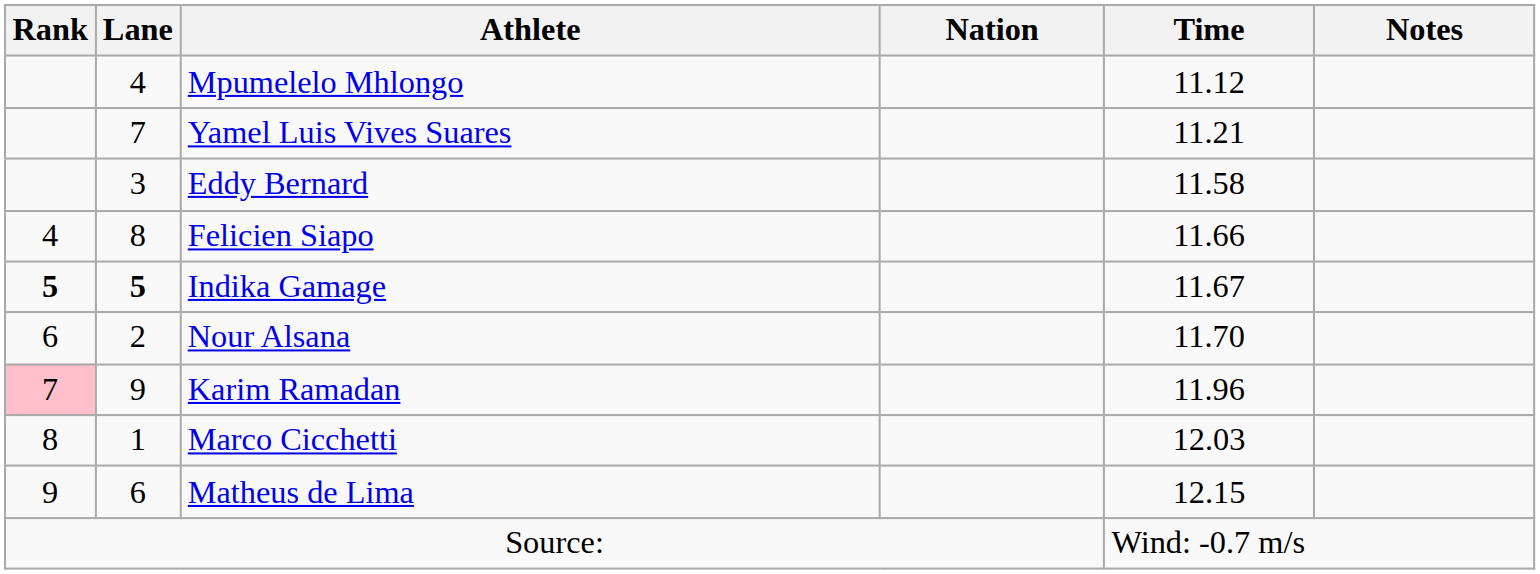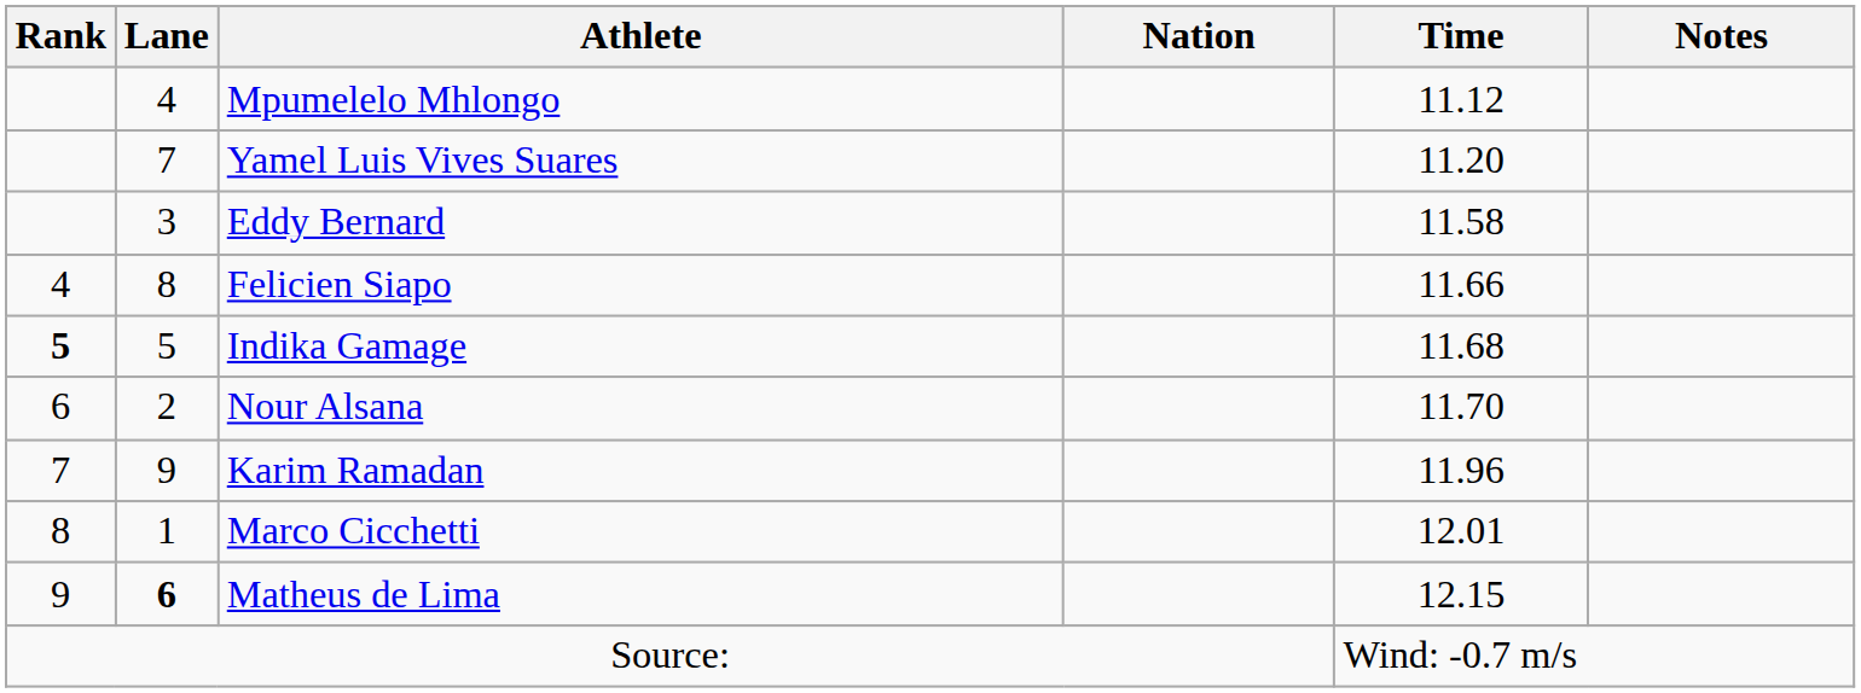Yamel Luis Vives Suares | Time: 11.21 -> 11.20
Indika Gamage | Lane: bold -> normal
Indika Gamage | Time: 11.67 -> 11.68
Karim Ramadan | Rank: pink background -> no background
Marco Cicchetti | Time: 12.03 -> 12.01
Matheus de Lima | Lane: normal -> bold
